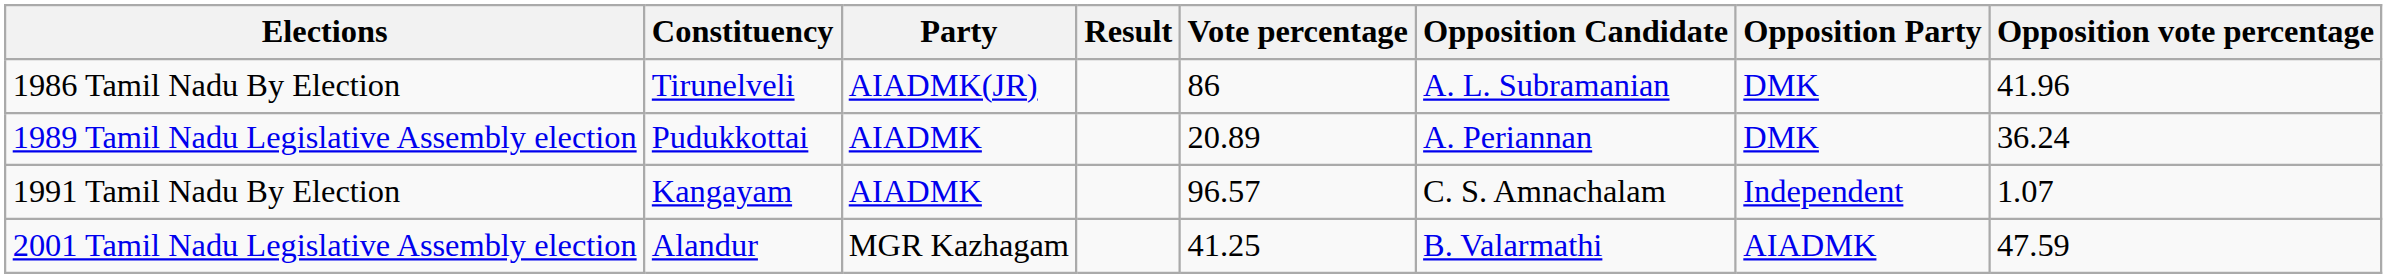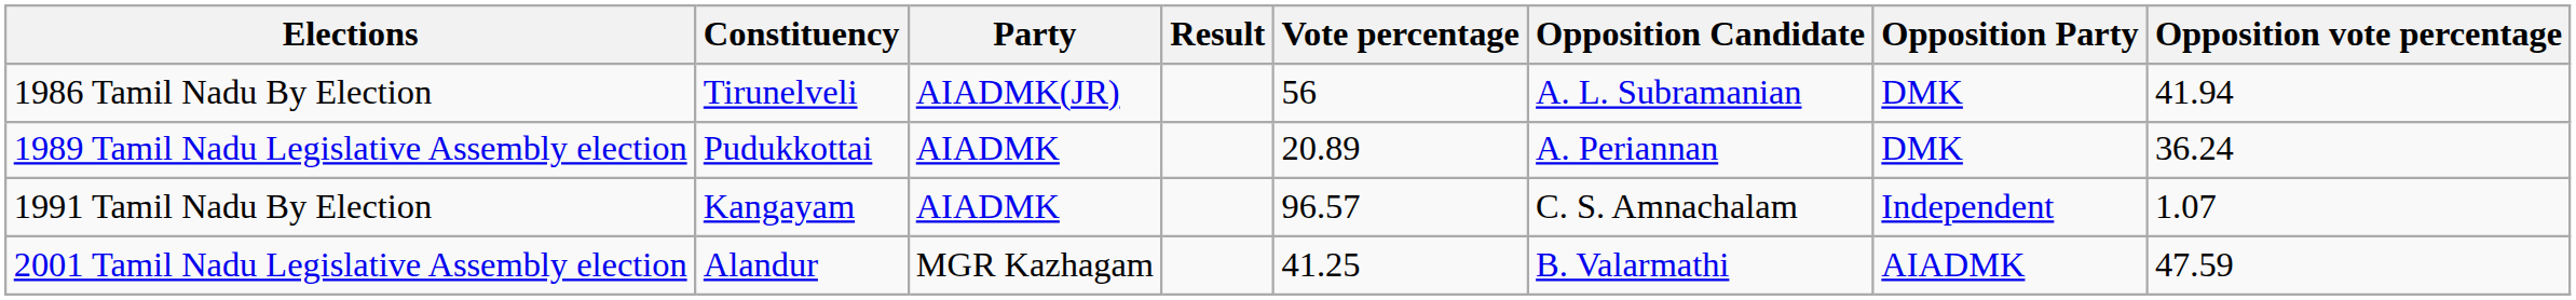1986 Tamil Nadu By Election | Vote percentage: 86 -> 56
1986 Tamil Nadu By Election | Opposition vote percentage: 41.96 -> 41.94
